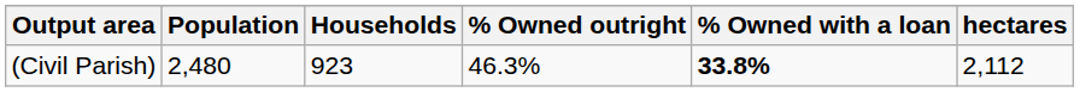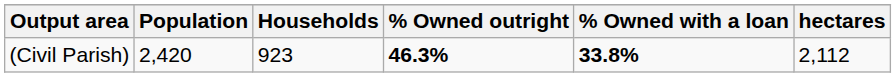(Civil Parish) | Population: 2,480 -> 2,420
(Civil Parish) | % Owned outright: normal -> bold
